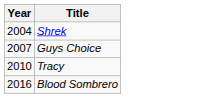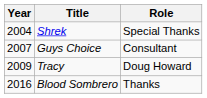+ column: Role | Special Thanks | Consultant | Doug Howard | Thanks
Tracy | Year: 2010 -> 2009
